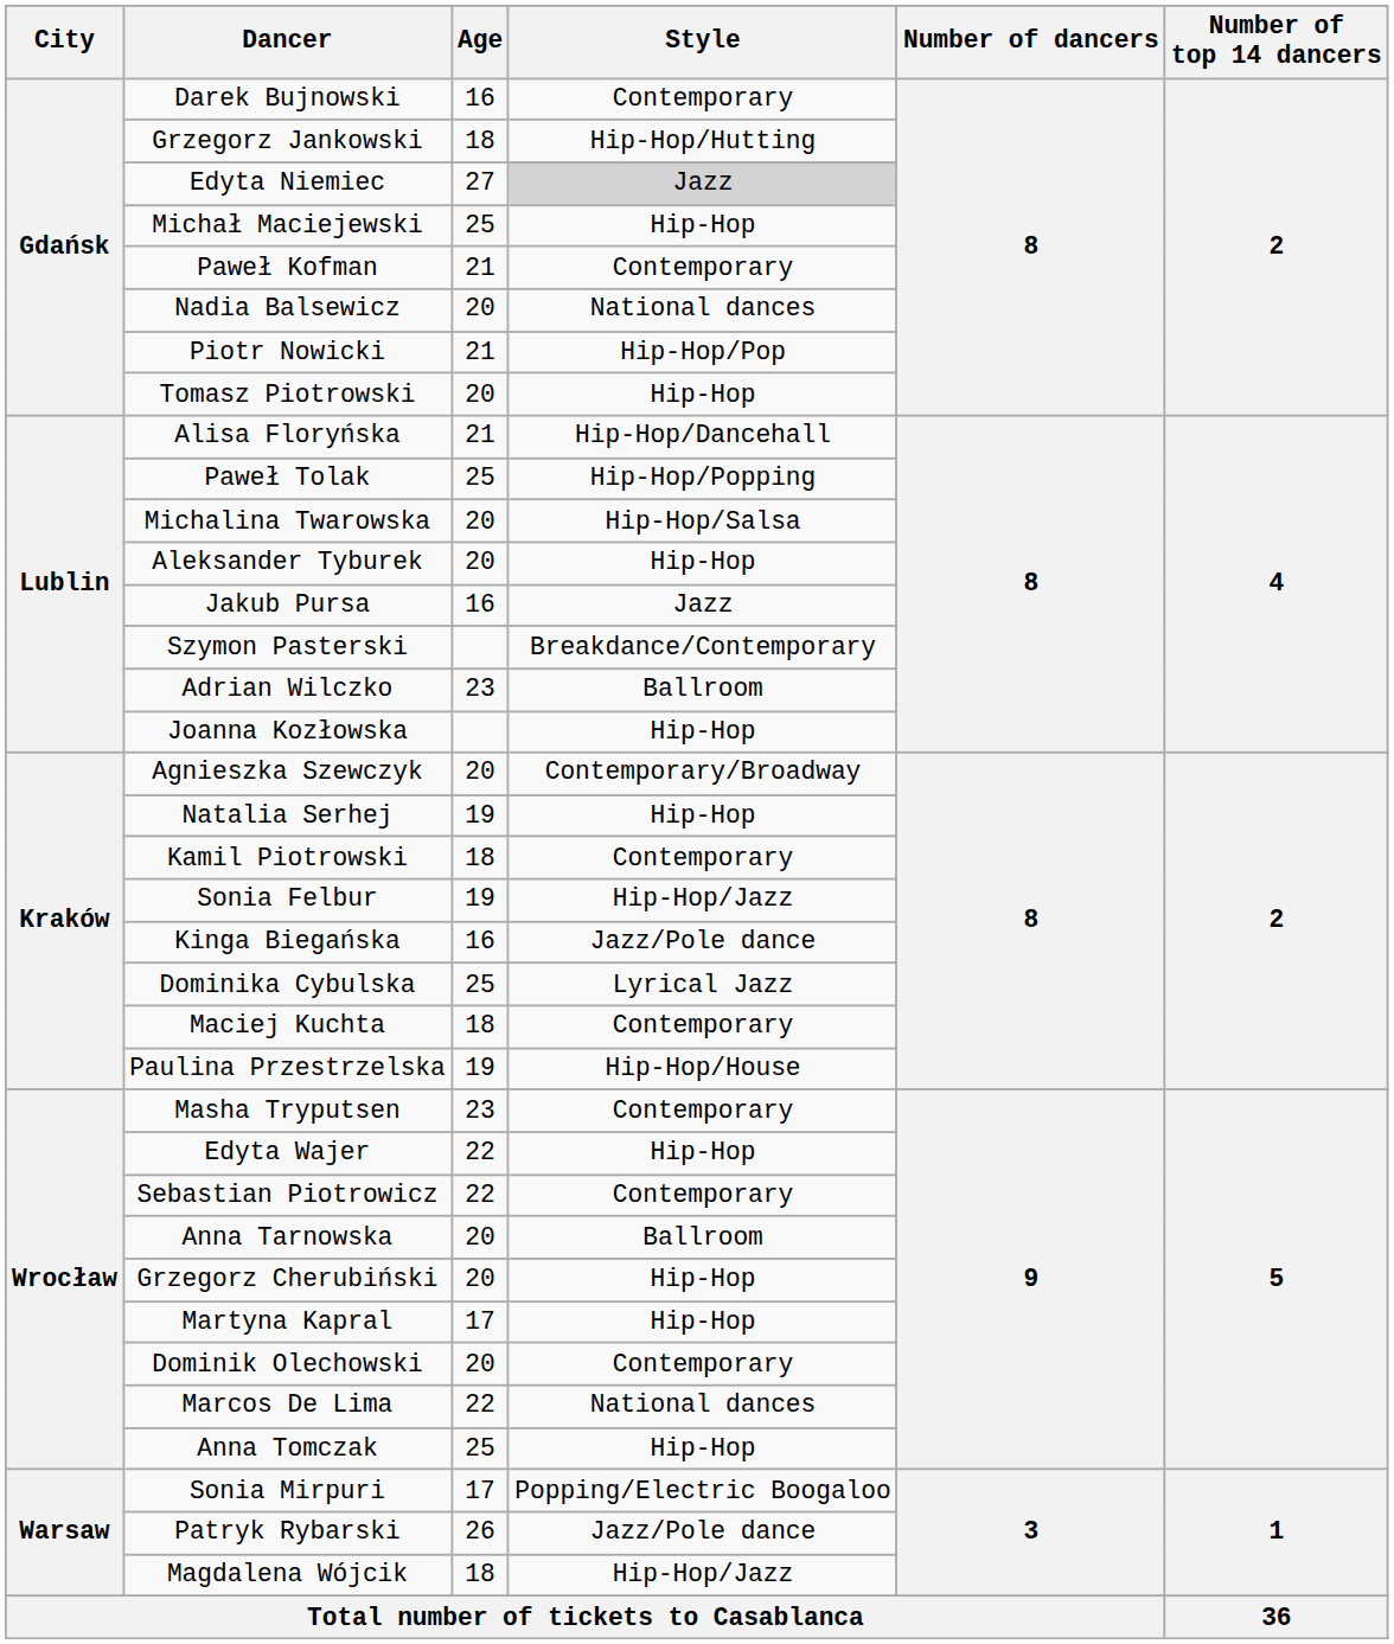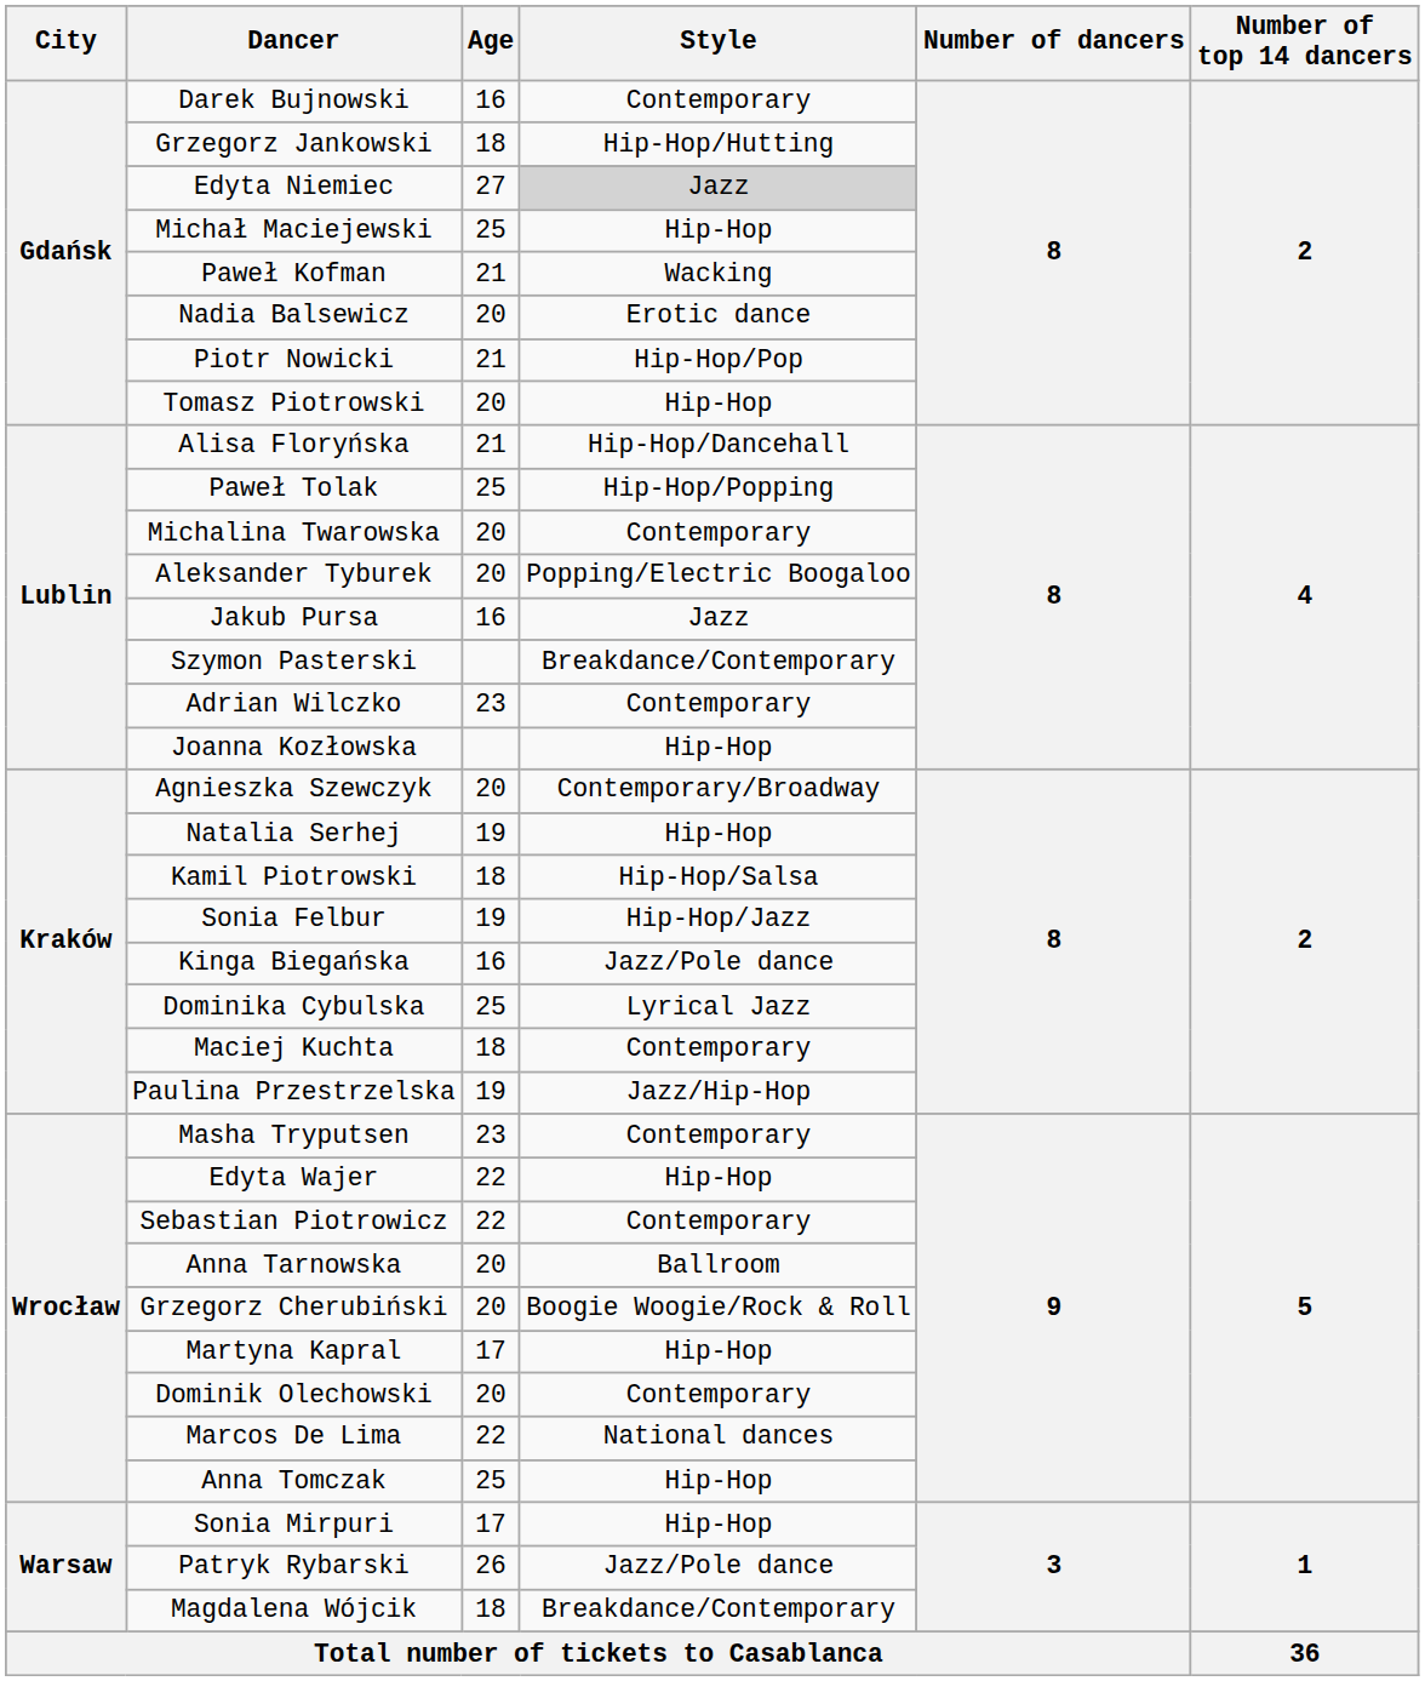Paweł Kofman | Style: Contemporary -> Wacking
Nadia Balsewicz | Style: National dances -> Erotic dance
Michalina Twarowska | Style: Hip-Hop/Salsa -> Contemporary
Aleksander Tyburek | Style: Hip-Hop -> Popping/Electric Boogaloo
Adrian Wilczko | Style: Ballroom -> Contemporary
Kamil Piotrowski | Style: Contemporary -> Hip-Hop/Salsa
Paulina Przestrzelska | Style: Hip-Hop/House -> Jazz/Hip-Hop
Grzegorz Cherubiński | Style: Hip-Hop -> Boogie Woogie/Rock & Roll
Sonia Mirpuri | Style: Popping/Electric Boogaloo -> Hip-Hop
Magdalena Wójcik | Style: Hip-Hop/Jazz -> Breakdance/Contemporary
